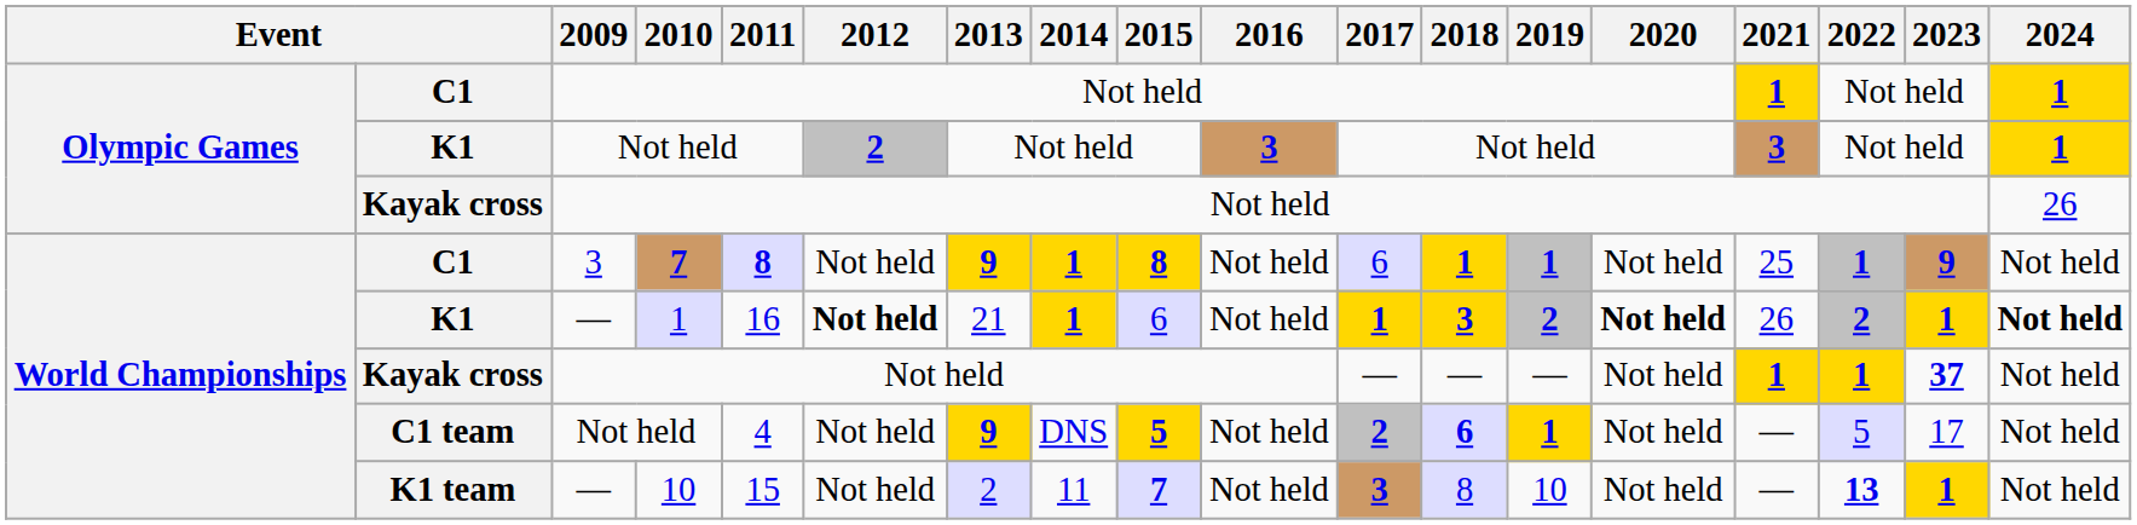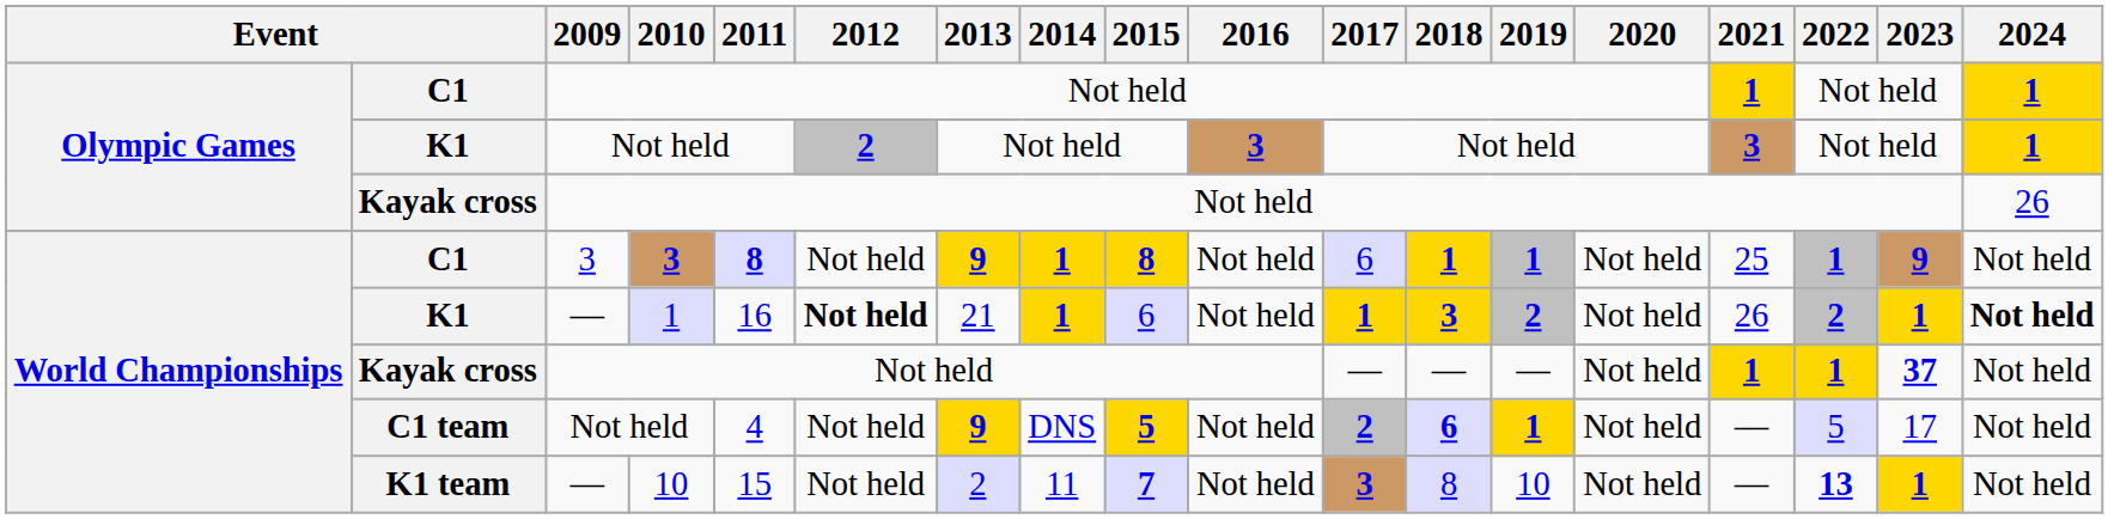World Championships / C1 | 2010: 7 -> 3
World Championships / K1 | 2020: bold -> normal
